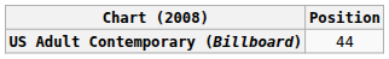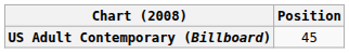US Adult Contemporary (Billboard) | Position: 44 -> 45
